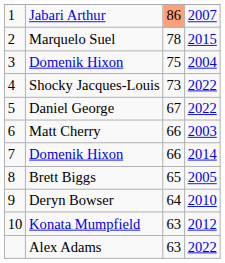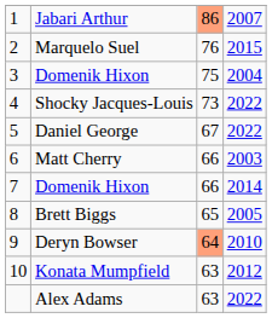Marquelo Suel | column 3: 78 -> 76
Deryn Bowser | column 3: no background -> lightsalmon background
